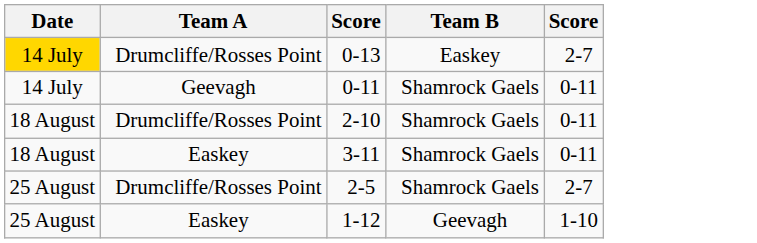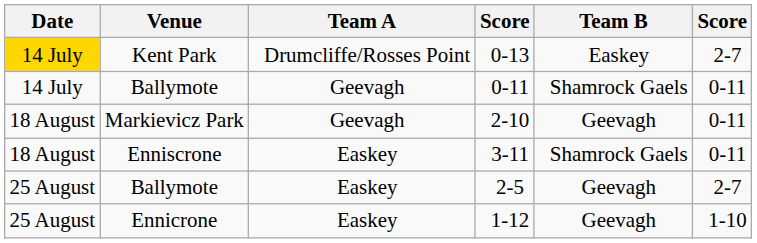+ column: Venue | Kent Park | Ballymote | Markievicz Park | Enniscrone | Ballymote | Ennicrone
2-10 | Team A: Drumcliffe/Rosses Point -> Geevagh
2-10 | Team B: Shamrock Gaels -> Geevagh
2-5 | Team A: Drumcliffe/Rosses Point -> Easkey
2-5 | Team B: Shamrock Gaels -> Geevagh
